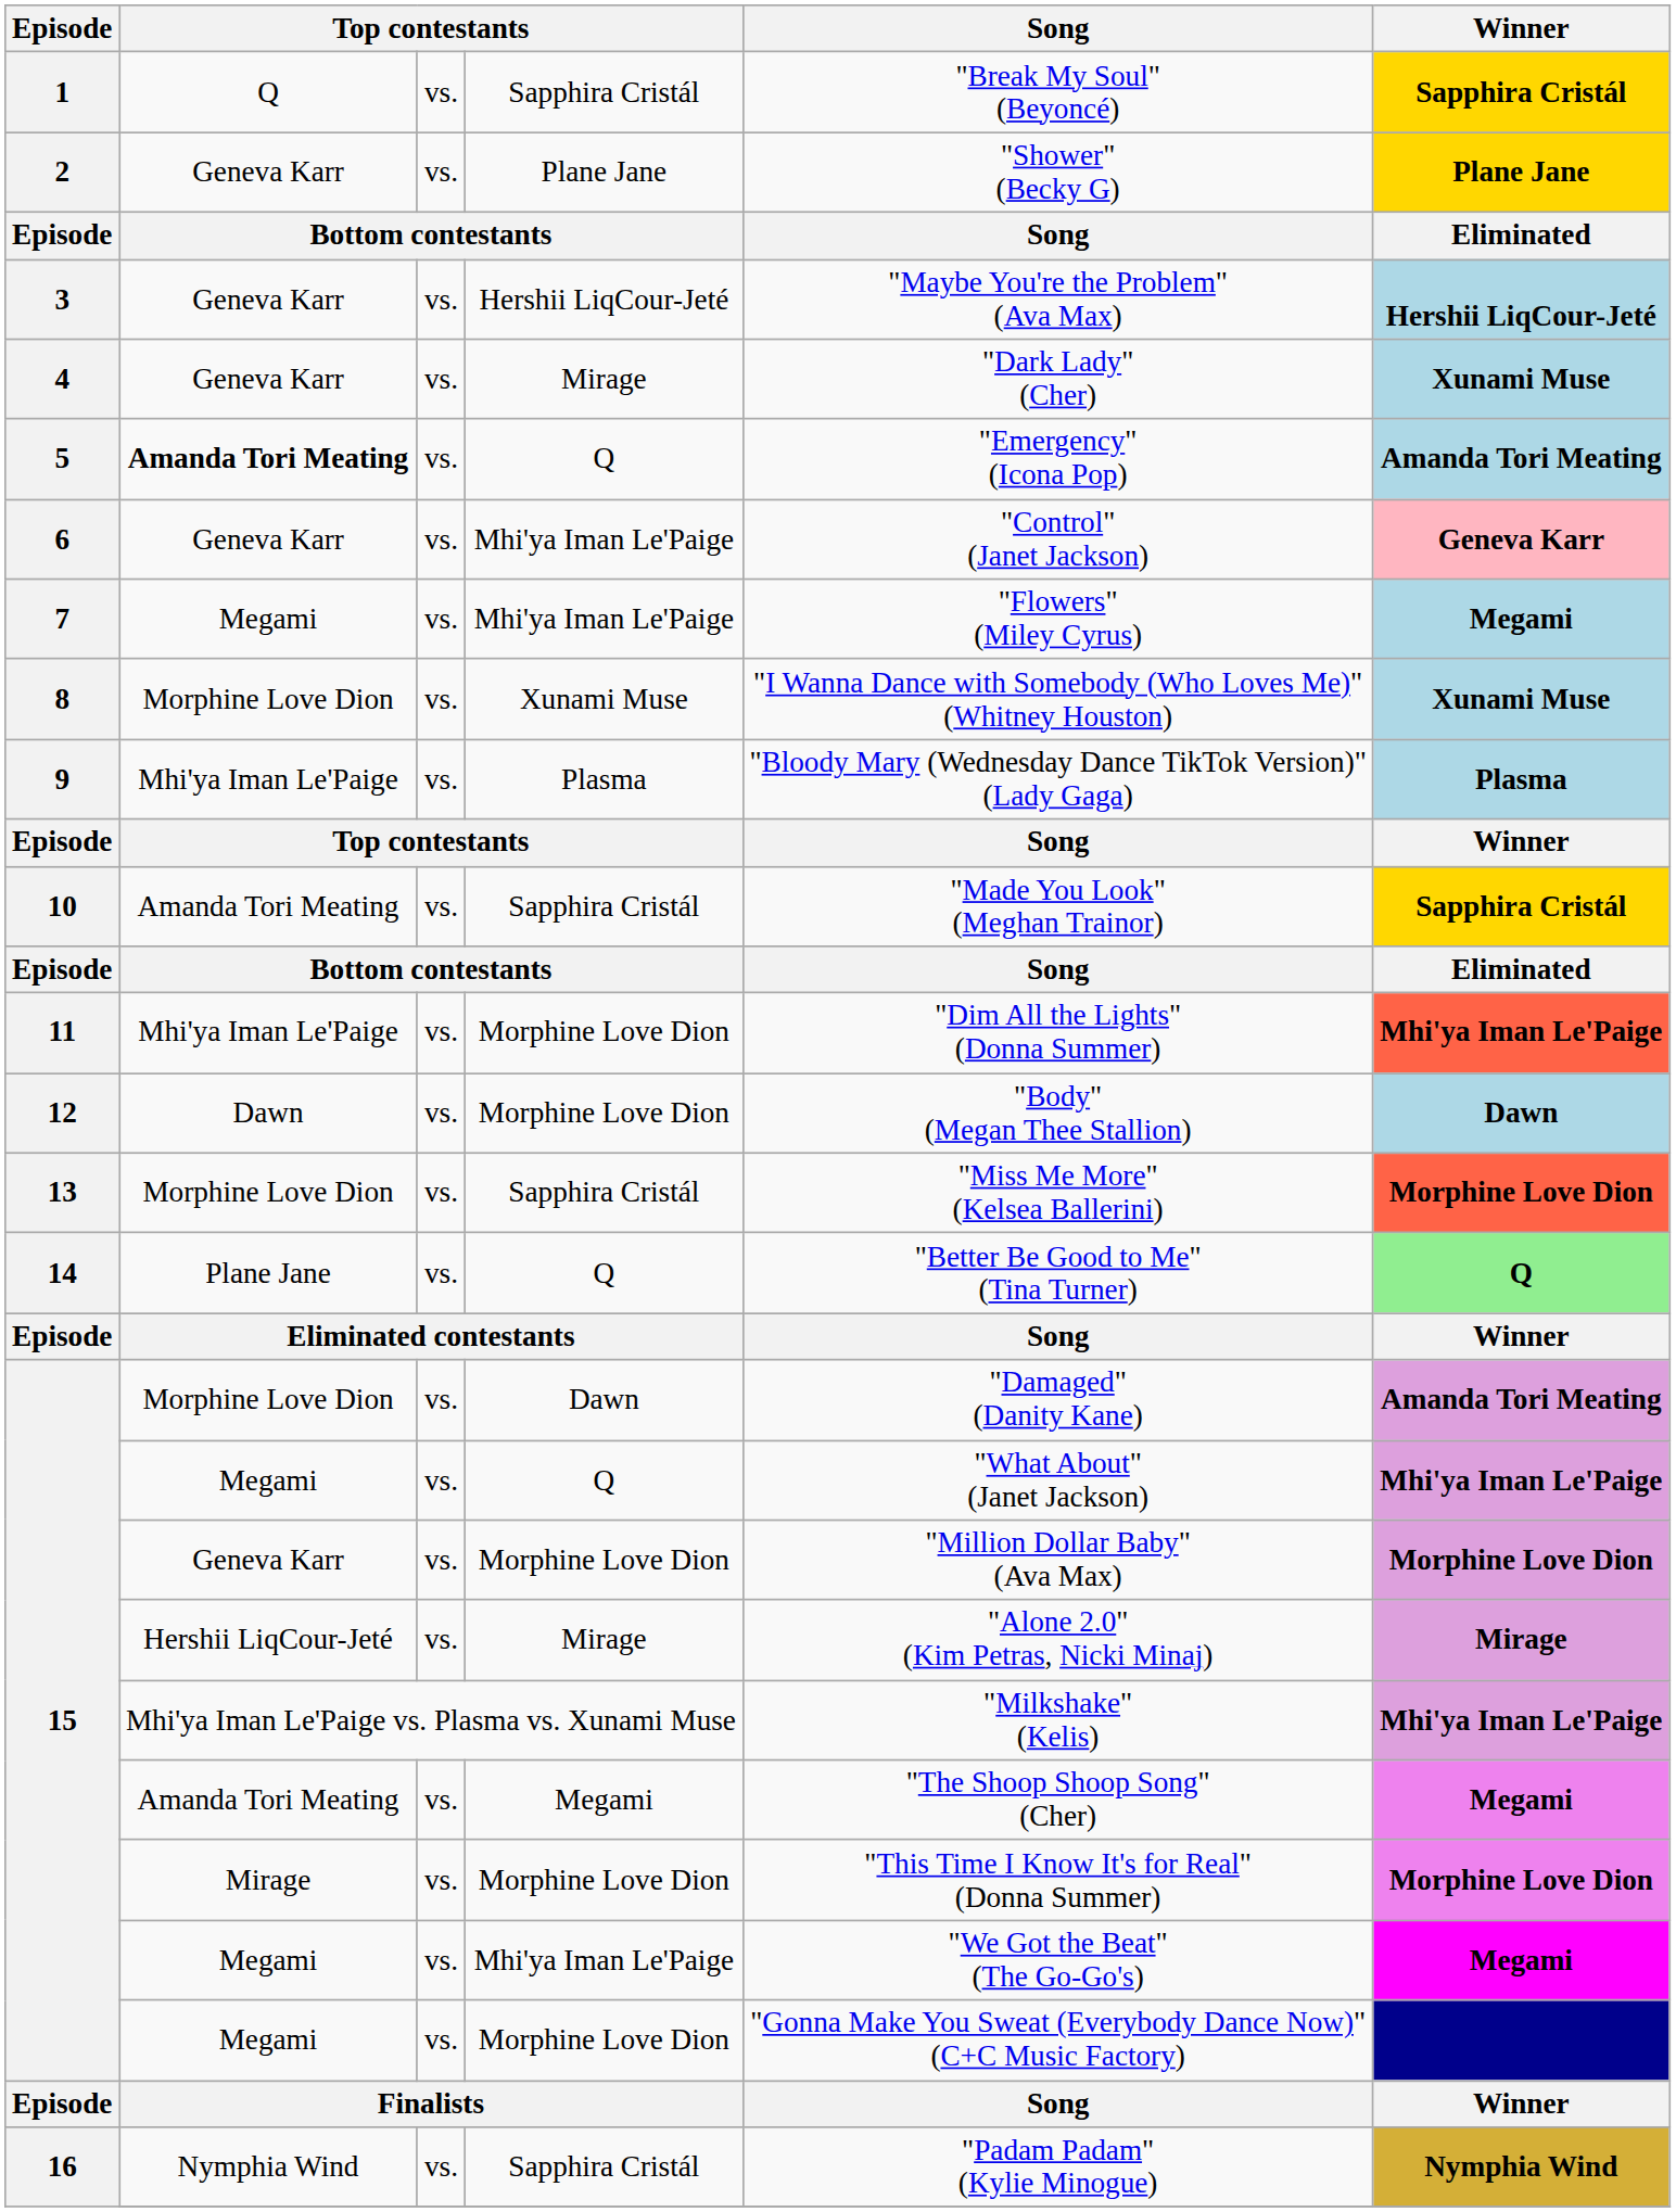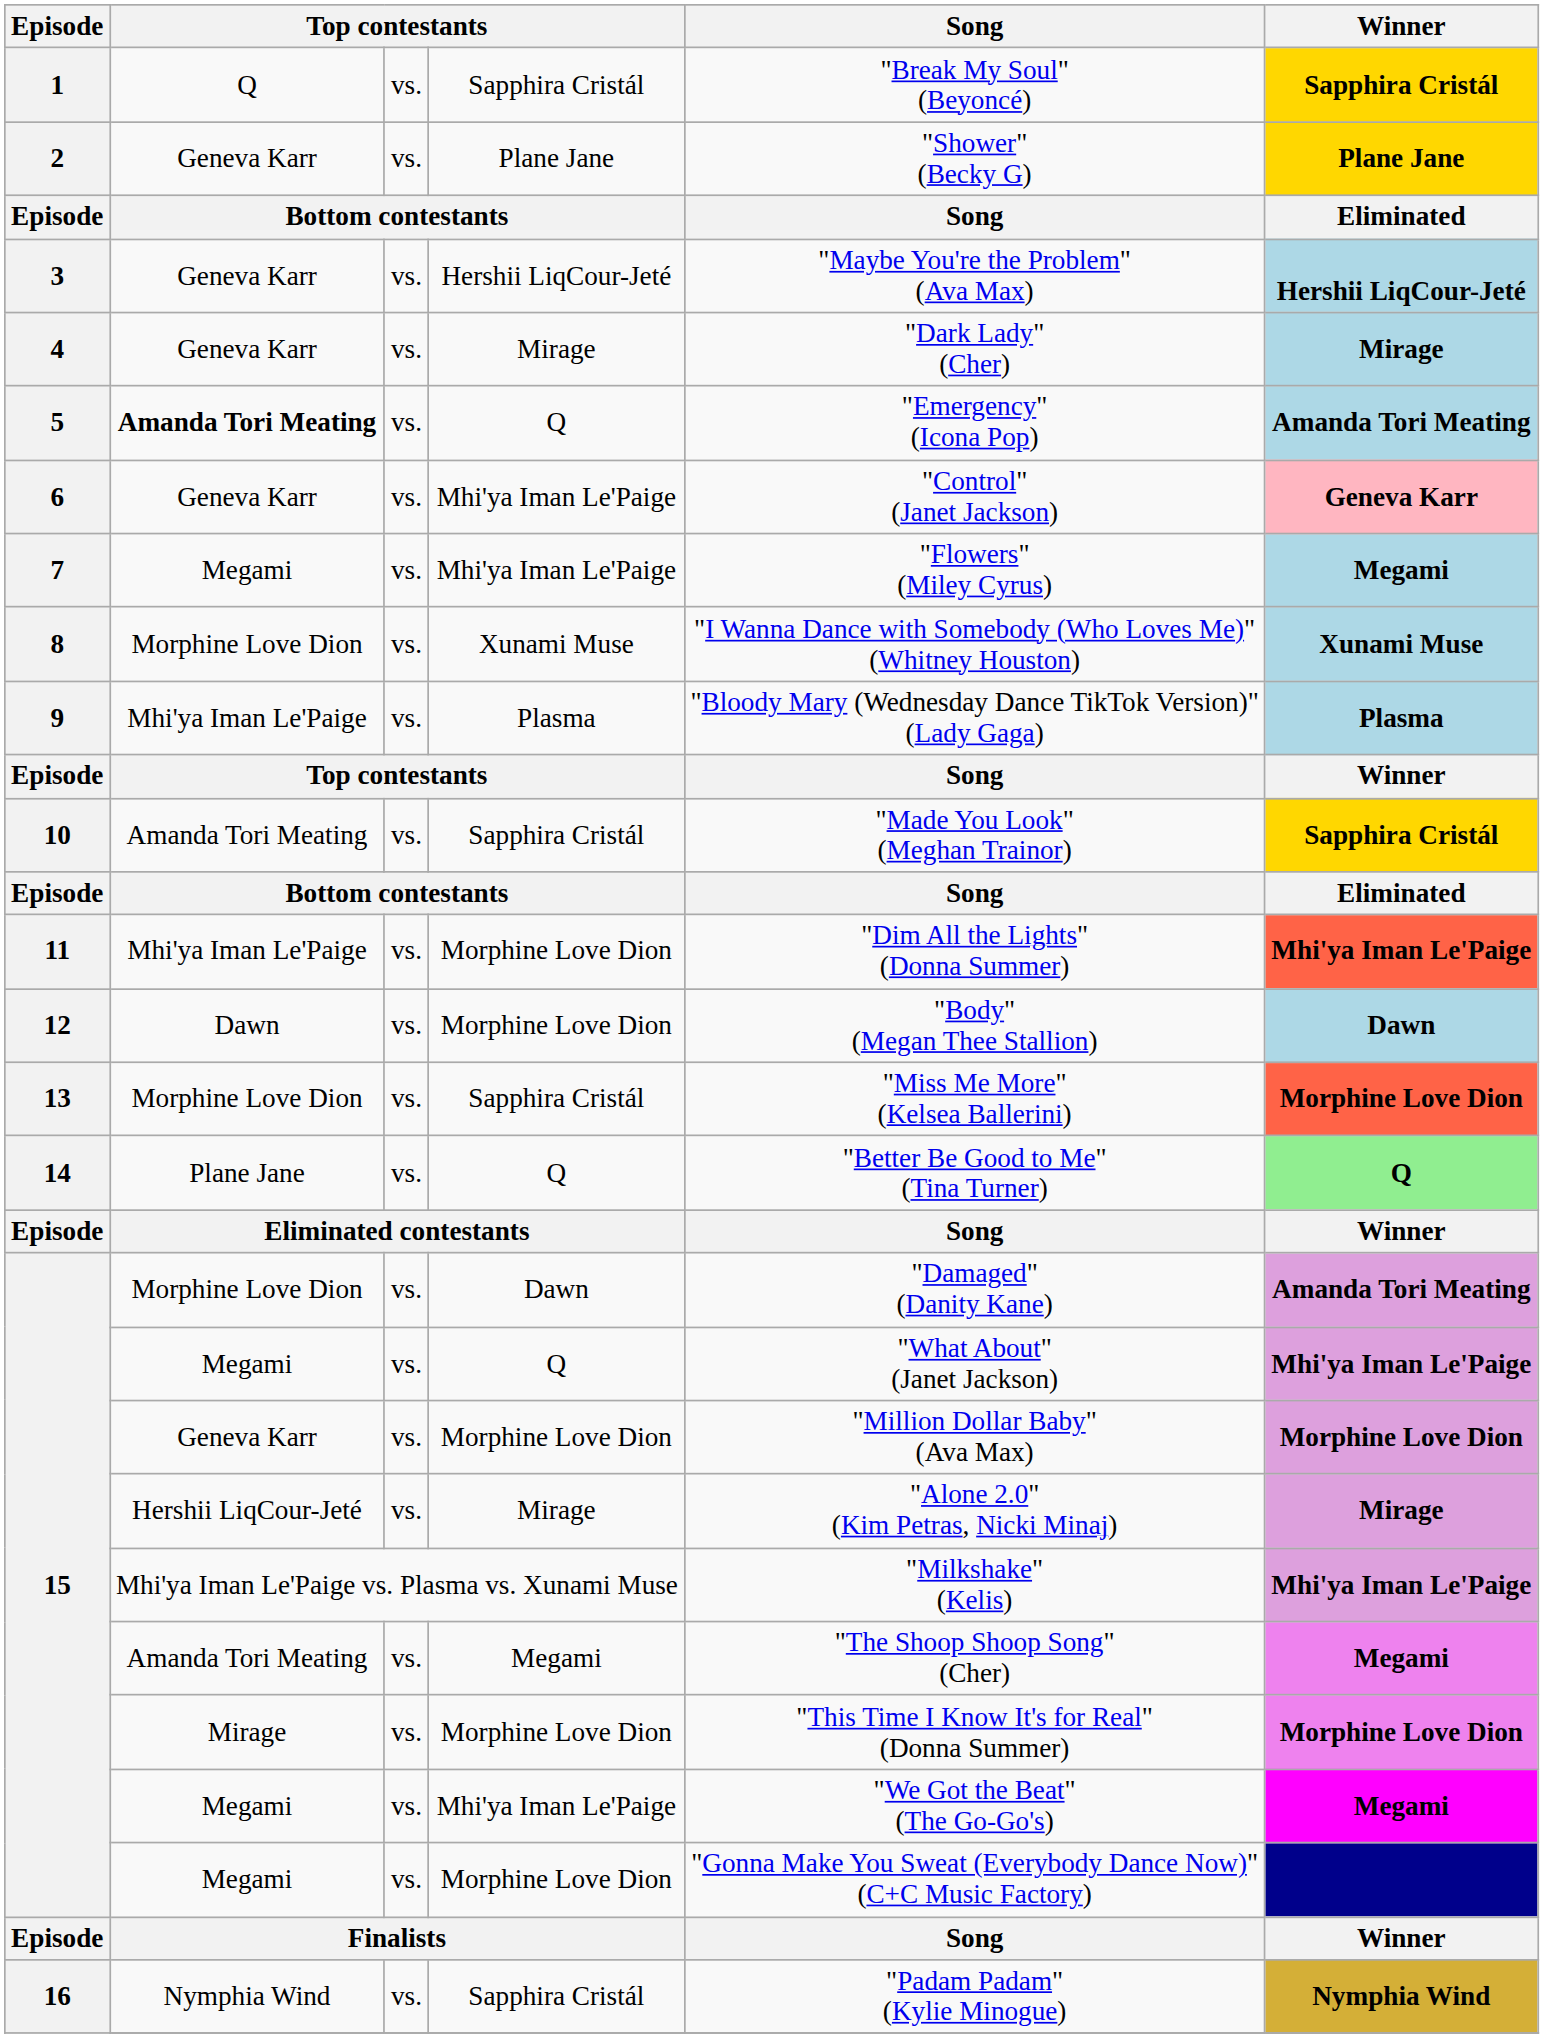4 | Winner: Xunami Muse -> Mirage
